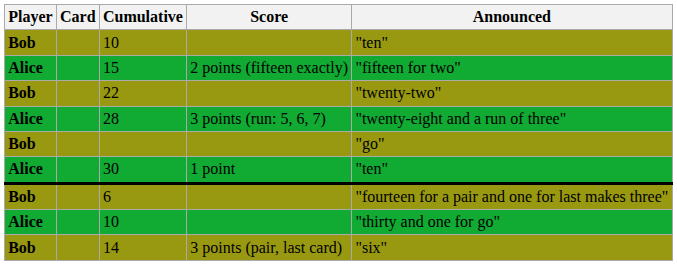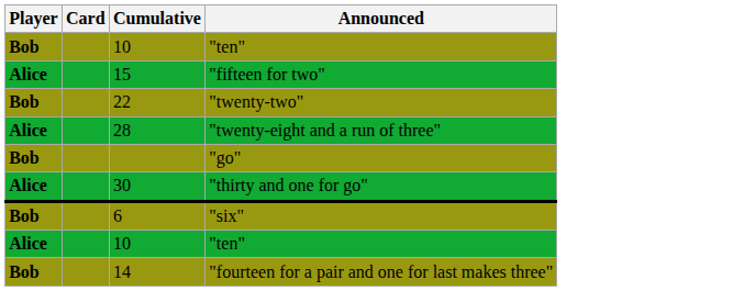- column: Score | 2 points (fifteen exactly) | 3 points (run: 5, 6, 7) | 1 point | 3 points (pair, last card)
30 | Announced: "ten" -> "thirty and one for go"
6 | Announced: "fourteen for a pair and one for last makes three" -> "six"
Alice / 10 | Announced: "thirty and one for go" -> "ten"
14 | Announced: "six" -> "fourteen for a pair and one for last makes three"
